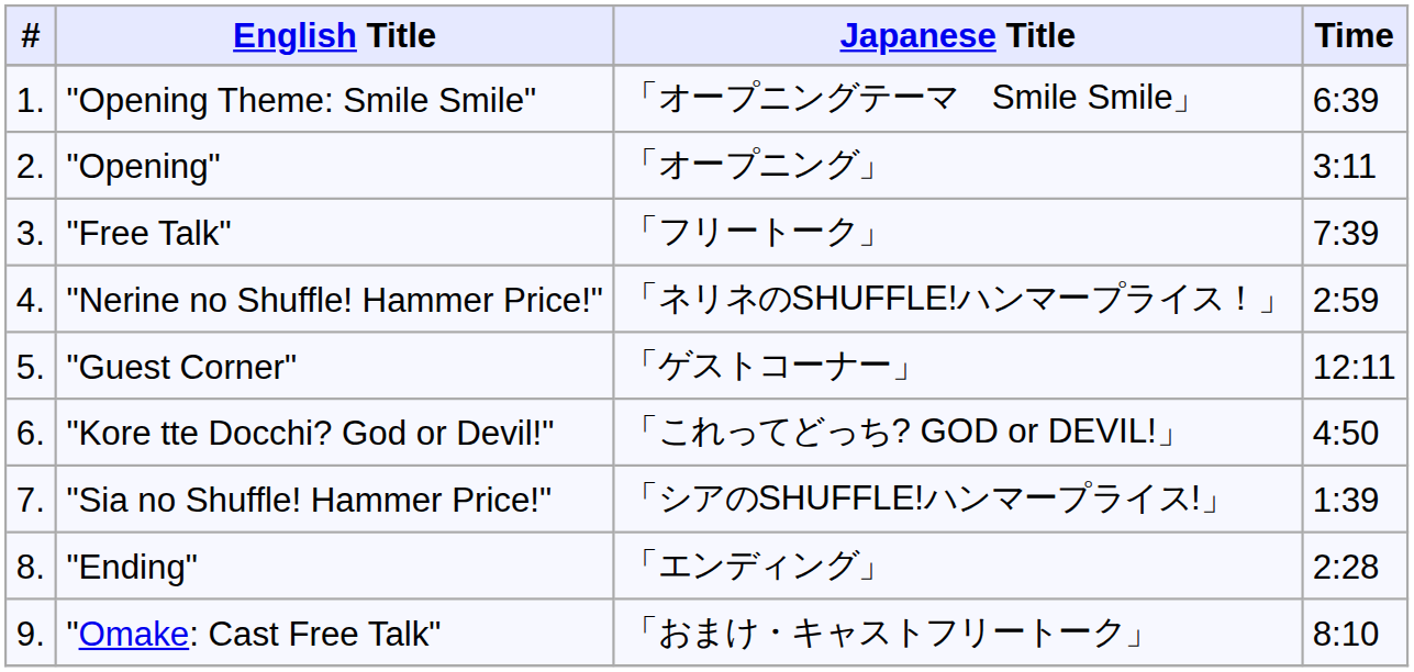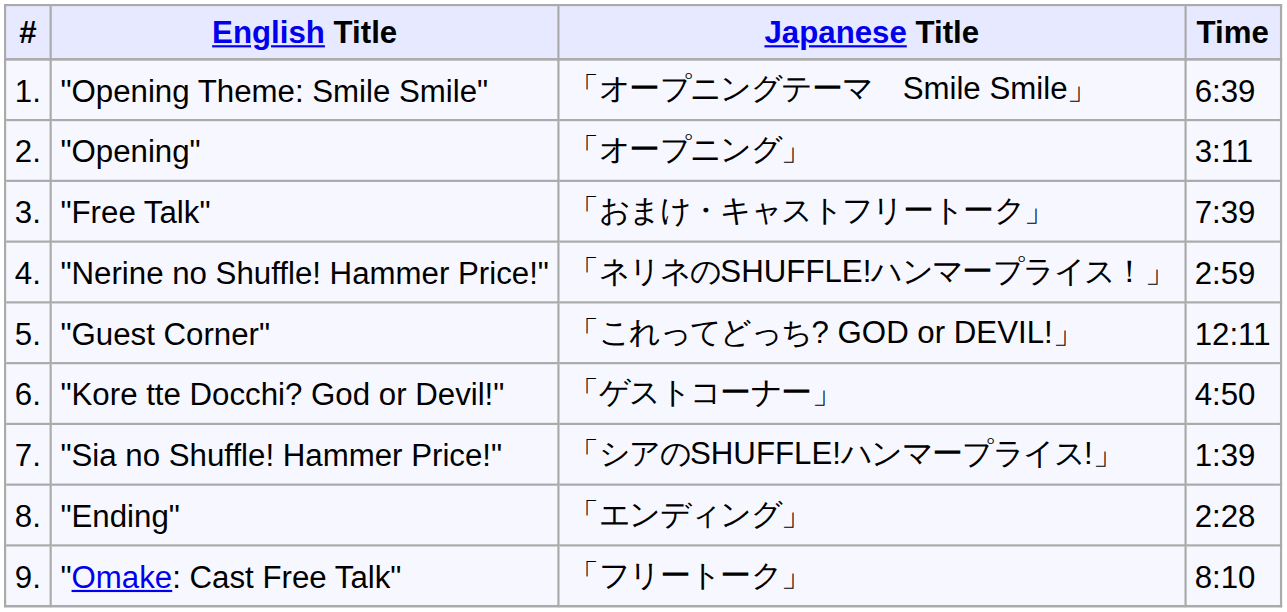"Free Talk" | Japanese Title: 「フリートーク」 -> 「おまけ・キャストフリートーク」
"Guest Corner" | Japanese Title: 「ゲストコーナー」 -> 「これってどっち? GOD or DEVIL!」
"Kore tte Docchi? God or Devil!" | Japanese Title: 「これってどっち? GOD or DEVIL!」 -> 「ゲストコーナー」
"Omake: Cast Free Talk" | Japanese Title: 「おまけ・キャストフリートーク」 -> 「フリートーク」
